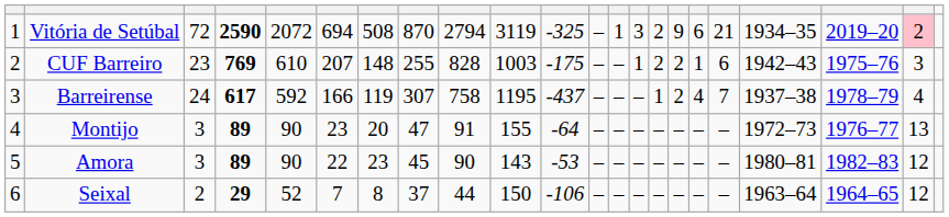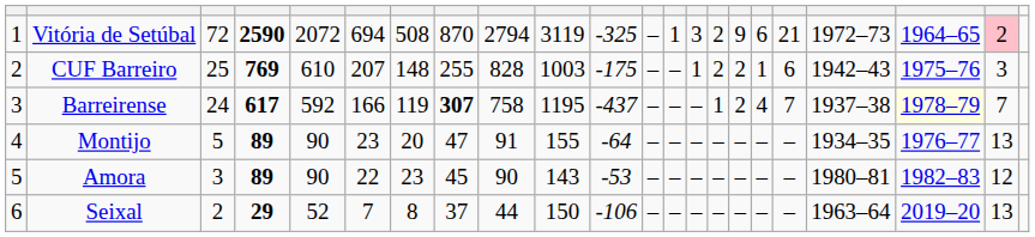Vitória de Setúbal | column 19: 1934–35 -> 1972–73
Vitória de Setúbal | column 20: 2019–20 -> 1964–65
CUF Barreiro | column 3: 23 -> 25
Barreirense | column 8: normal -> bold
Barreirense | column 20: no background -> lightyellow background
Barreirense | column 21: 4 -> 7
Montijo | column 3: 3 -> 5
Montijo | column 19: 1972–73 -> 1934–35
Seixal | column 20: 1964–65 -> 2019–20
Seixal | column 21: 12 -> 13
